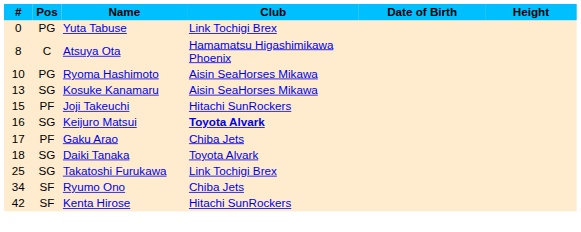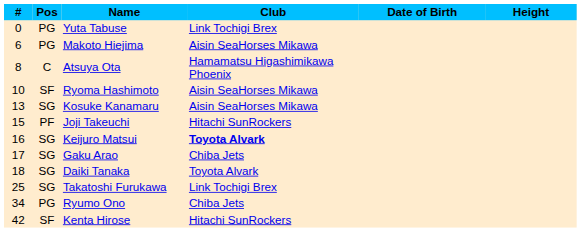+ row: 6 | PG | Makoto Hiejima | Aisin SeaHorses Mikawa
Ryoma Hashimoto | Pos: PG -> SF
Gaku Arao | Pos: PF -> SG
Ryumo Ono | Pos: SF -> PG
